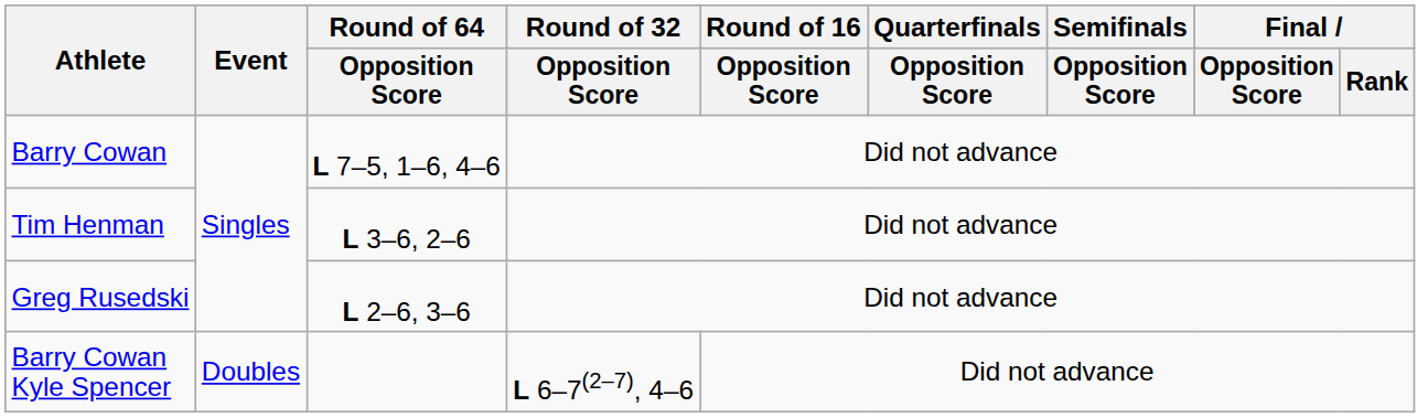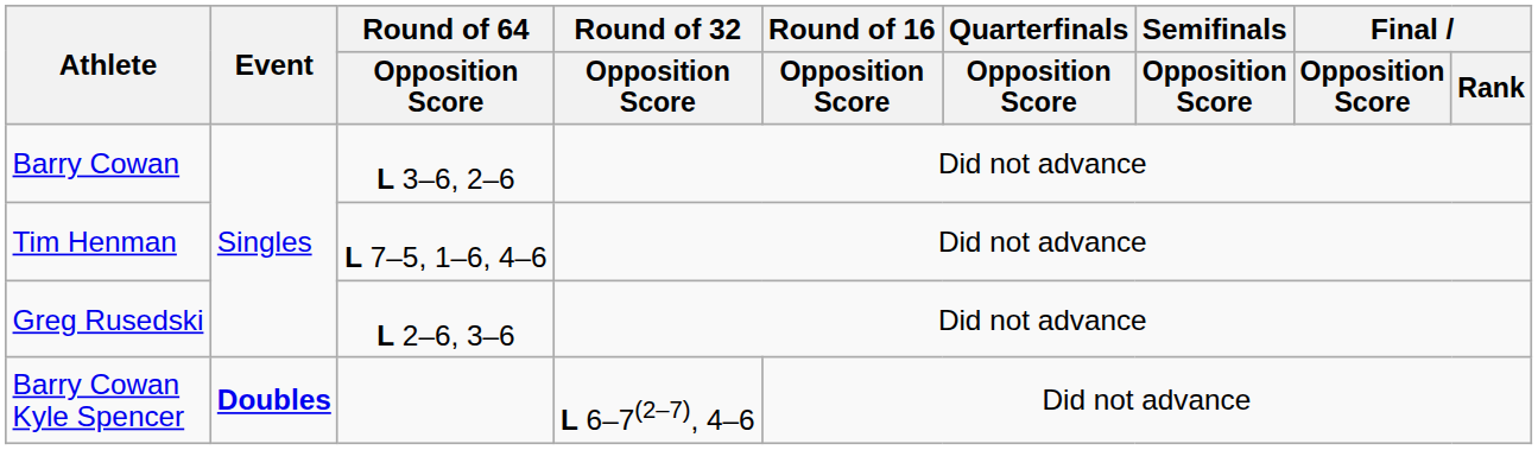Barry Cowan | Round of 64 / Opposition Score: L 7–5, 1–6, 4–6 -> L 3–6, 2–6
Tim Henman | Round of 64 / Opposition Score: L 3–6, 2–6 -> L 7–5, 1–6, 4–6
Barry Cowan Kyle Spencer | Event: normal -> bold
